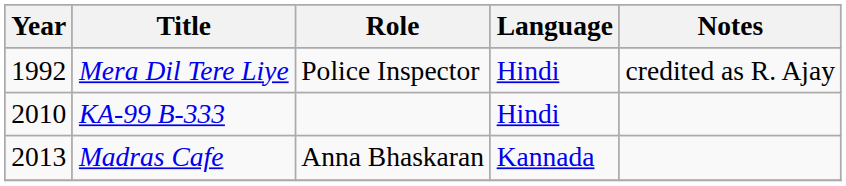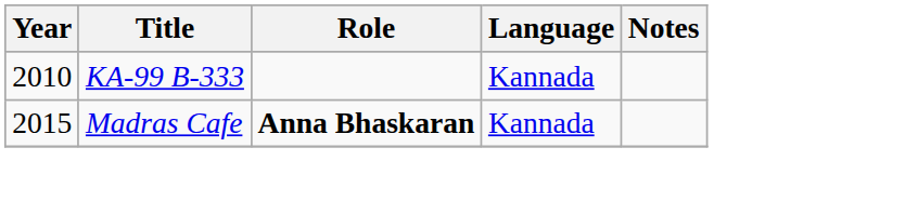- row: 1992 | Mera Dil Tere Liye | Police Inspector | Hindi | credited as R. Ajay
KA-99 B-333 | Language: Hindi -> Kannada
Madras Cafe | Year: 2013 -> 2015
Madras Cafe | Role: normal -> bold
